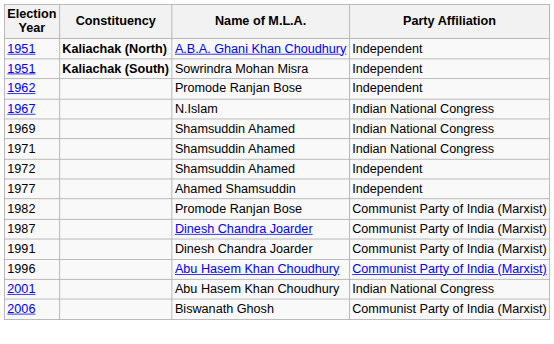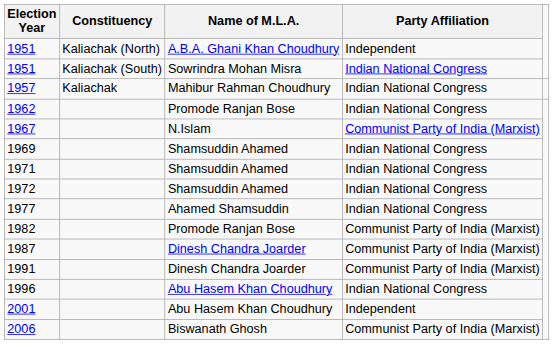1951 / A.B.A. Ghani Khan Choudhury | Constituency: bold -> normal
1951 / Sowrindra Mohan Misra | Constituency: bold -> normal
1951 / Sowrindra Mohan Misra | Party Affiliation: Independent -> Indian National Congress
+ row: 1957 | Kaliachak | Mahibur Rahman Choudhury | Indian National Congress
1962 | Party Affiliation: Independent -> Indian National Congress
1967 | Party Affiliation: Indian National Congress -> Communist Party of India (Marxist)
1972 | Party Affiliation: Independent -> Indian National Congress
1977 | Party Affiliation: Independent -> Indian National Congress
1996 | Party Affiliation: Communist Party of India (Marxist) -> Indian National Congress
2001 | Party Affiliation: Indian National Congress -> Independent
